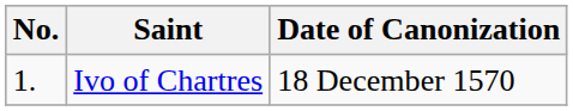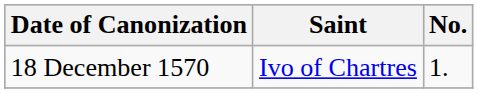columns swapped: No. <-> Date of Canonization
